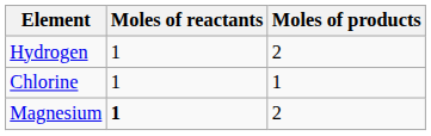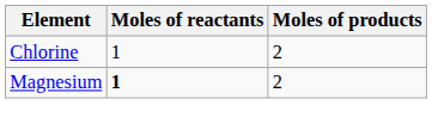- row: Hydrogen | 1 | 2
Chlorine | Moles of products: 1 -> 2
